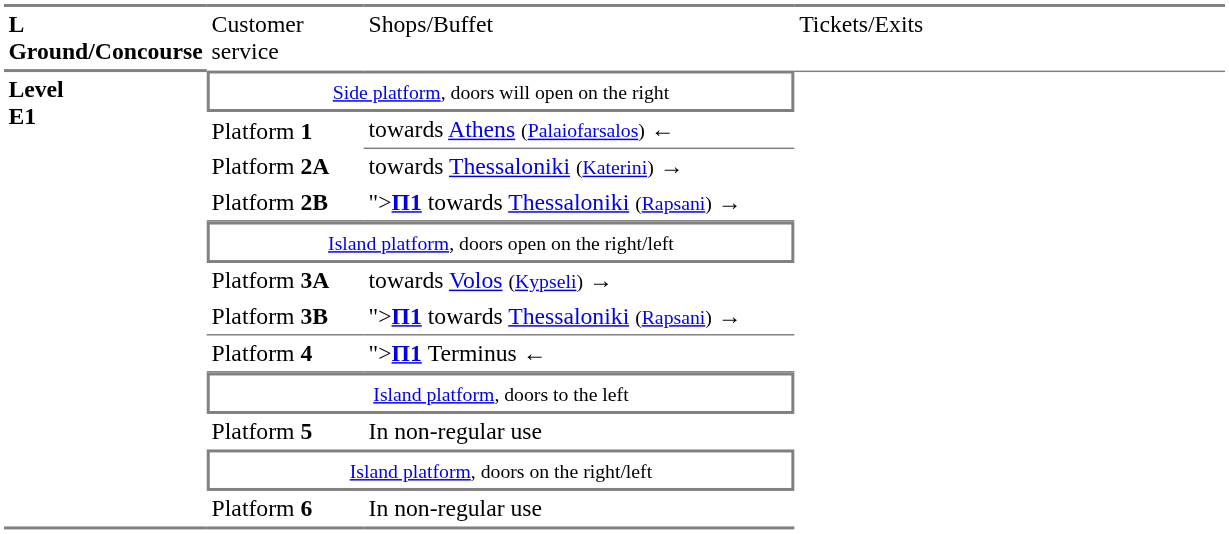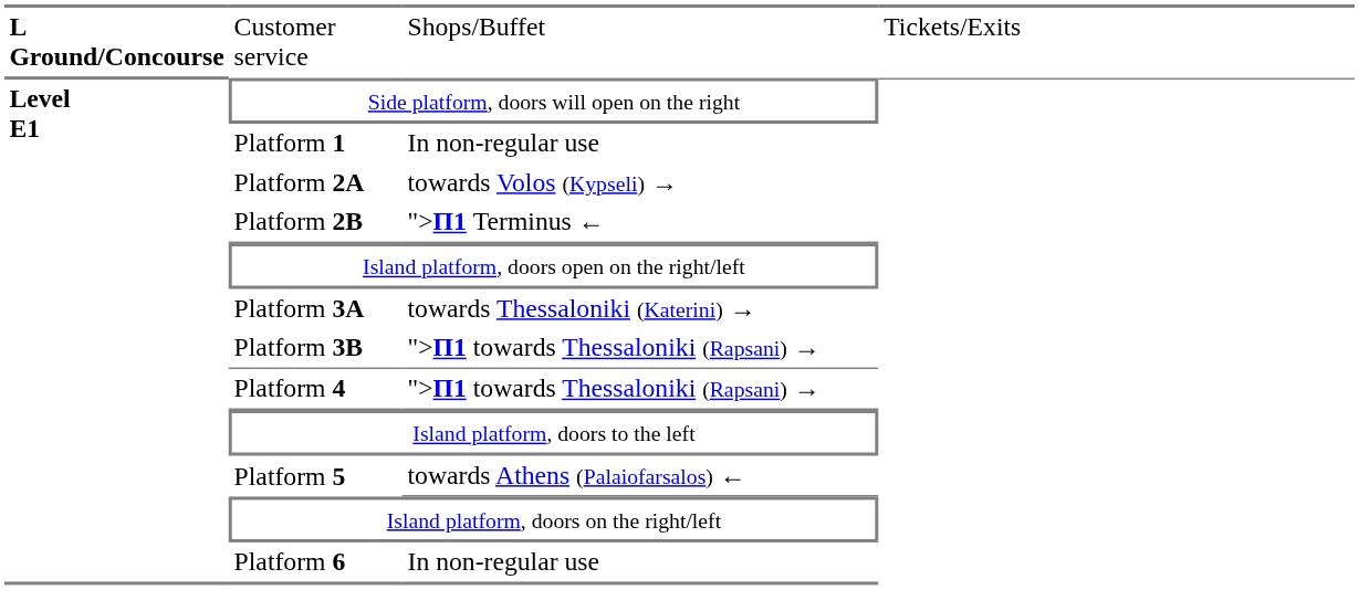Platform 1 | column 3: towards Athens (Palaiofarsalos) ← -> In non-regular use
Platform 2Α | column 3: towards Thessaloniki (Katerini) → -> towards Volos (Kypseli) →
Platform 2Β | column 3: ">Π1 towards Thessaloniki (Rapsani) → -> ">Π1 Terminus ←
Platform 3Α | column 3: towards Volos (Kypseli) → -> towards Thessaloniki (Katerini) →
Platform 4 | column 3: ">Π1 Terminus ← -> ">Π1 towards Thessaloniki (Rapsani) →
Platform 5 | column 3: In non-regular use -> towards Athens (Palaiofarsalos) ←
